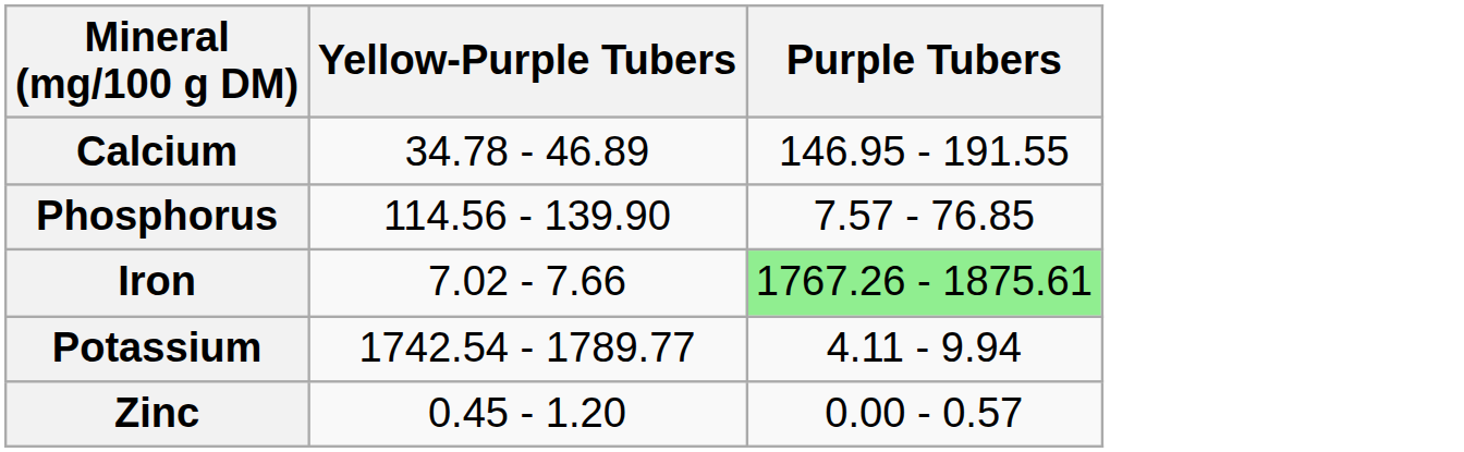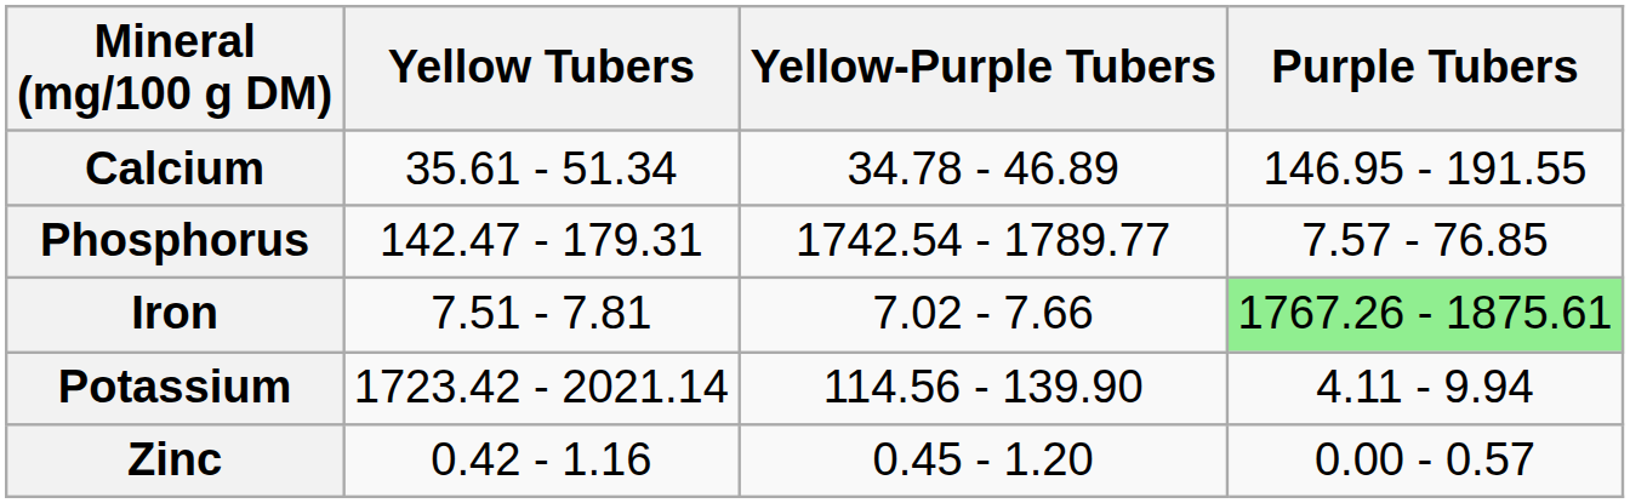+ column: Yellow Tubers | 35.61 - 51.34 | 142.47 - 179.31 | 7.51 - 7.81 | 1723.42 - 2021.14 | 0.42 - 1.16
Phosphorus | Yellow-Purple Tubers: 114.56 - 139.90 -> 1742.54 - 1789.77
Potassium | Yellow-Purple Tubers: 1742.54 - 1789.77 -> 114.56 - 139.90
